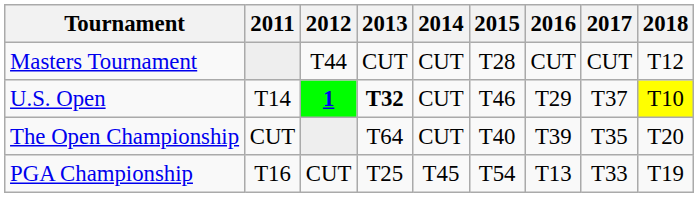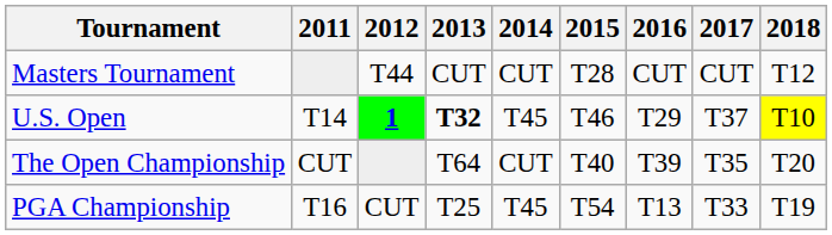U.S. Open | 2014: CUT -> T45
